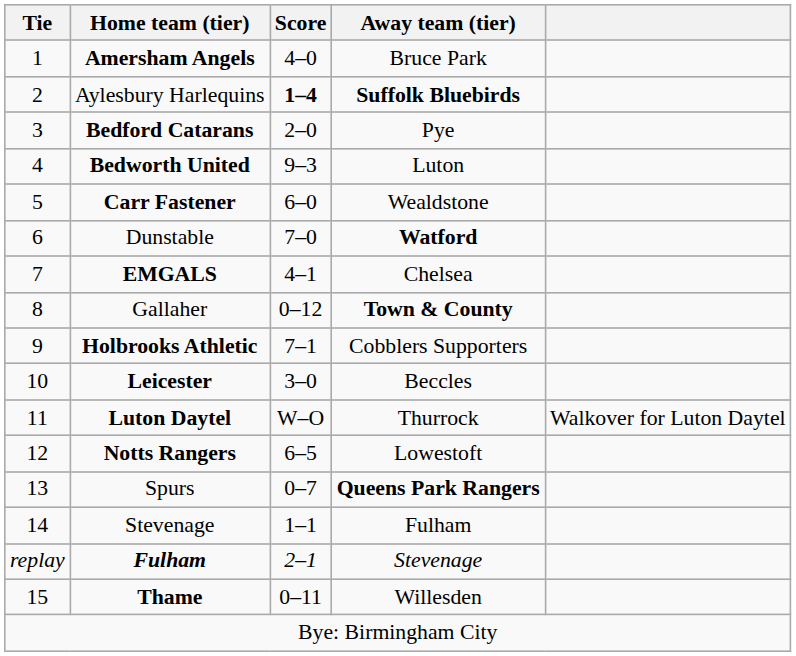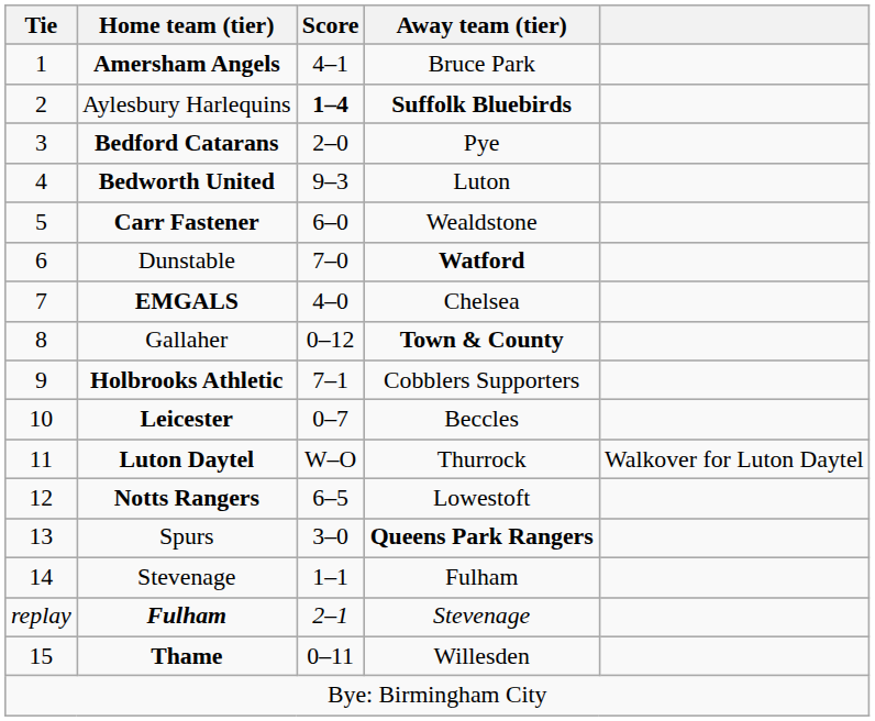Amersham Angels | Score: 4–0 -> 4–1
EMGALS | Score: 4–1 -> 4–0
Leicester | Score: 3–0 -> 0–7
Spurs | Score: 0–7 -> 3–0
